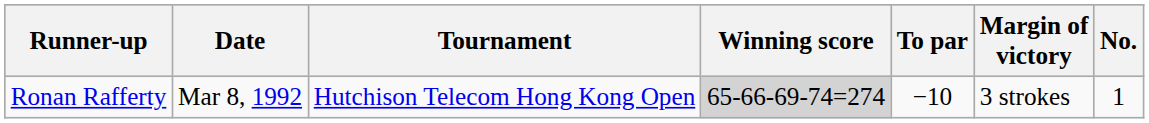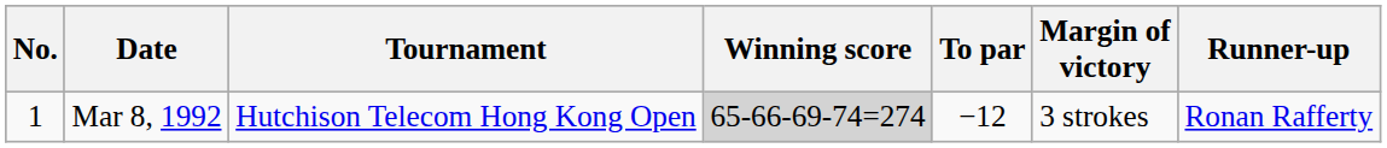columns swapped: No. <-> Runner-up
Mar 8, 1992 | To par: −10 -> −12
